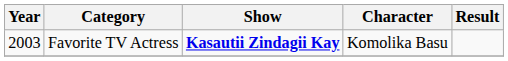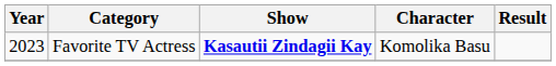Favorite TV Actress | Year: 2003 -> 2023
